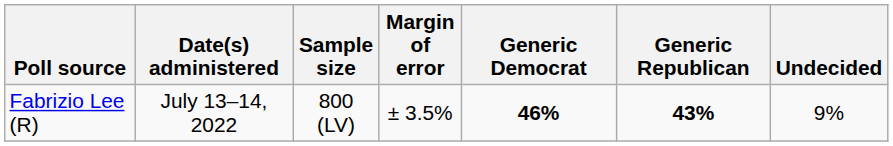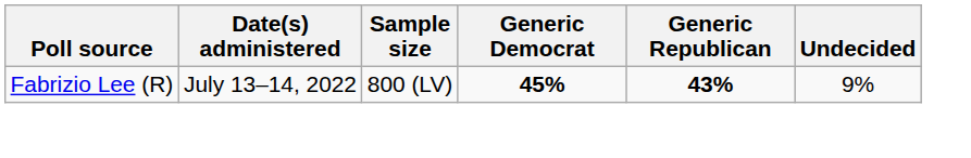- column: Margin of error | ± 3.5%
Fabrizio Lee (R) | Generic Democrat: 46% -> 45%
